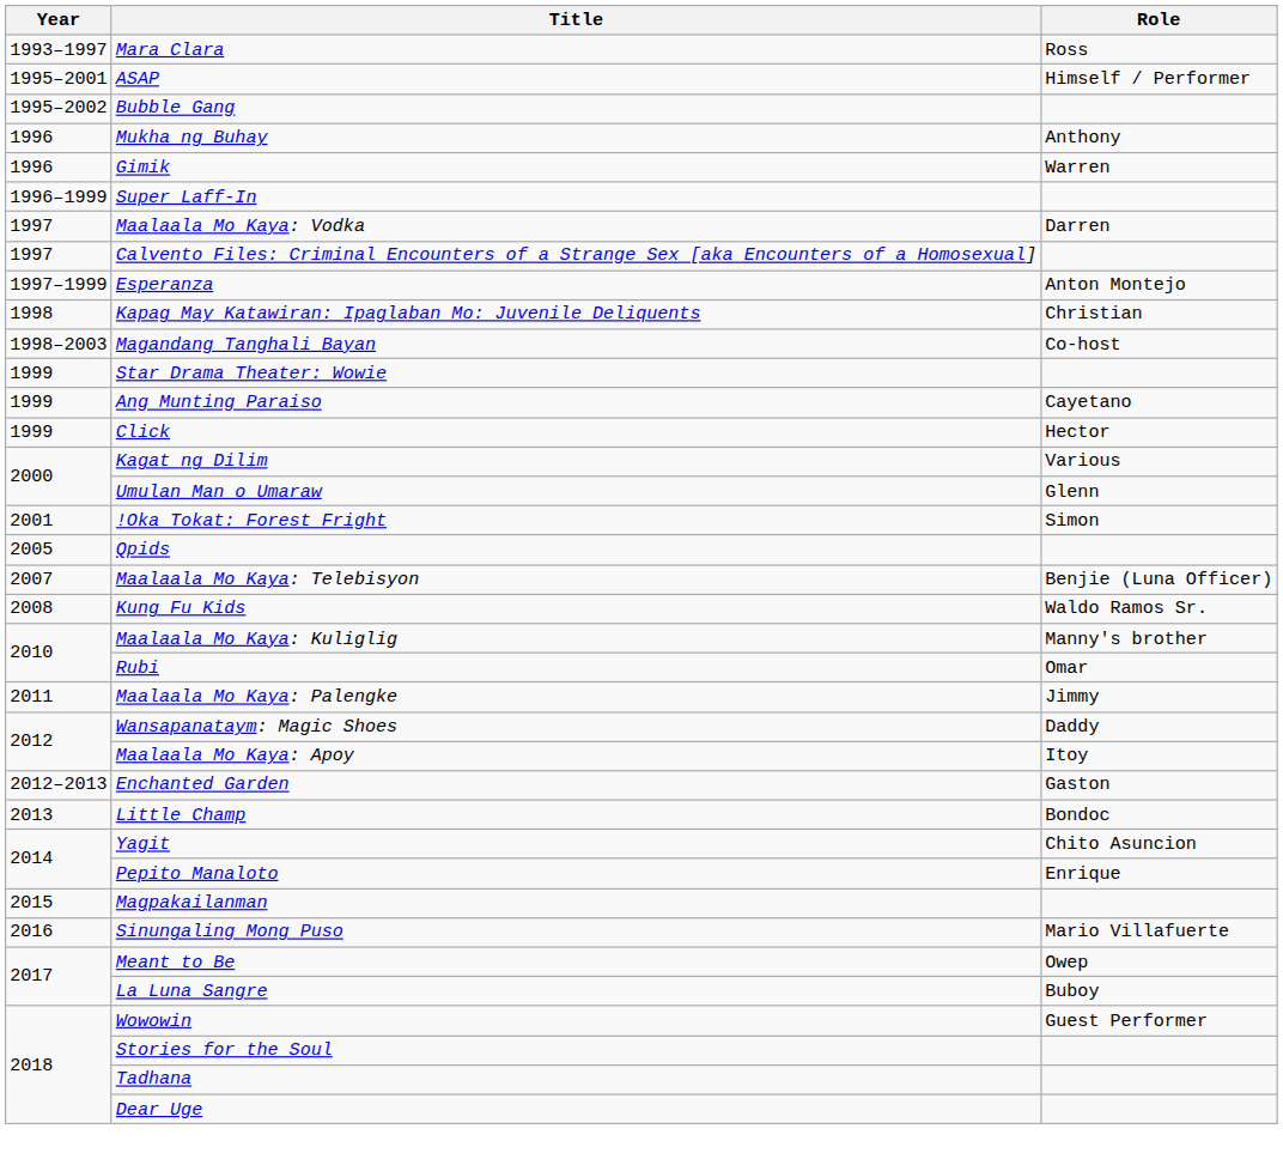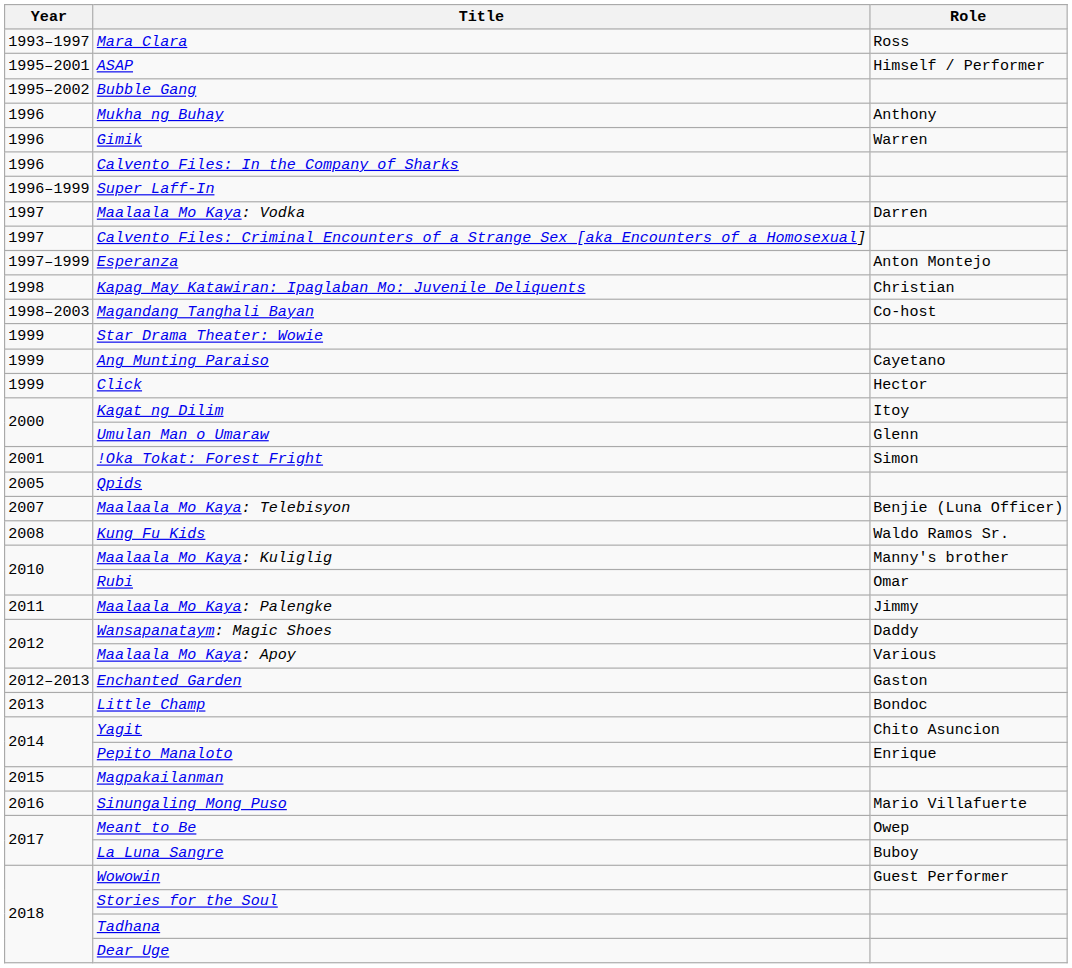+ row: 1996 | Calvento Files: In the Company of Sharks
Kagat ng Dilim | Role: Various -> Itoy
Maalaala Mo Kaya: Apoy | Role: Itoy -> Various
